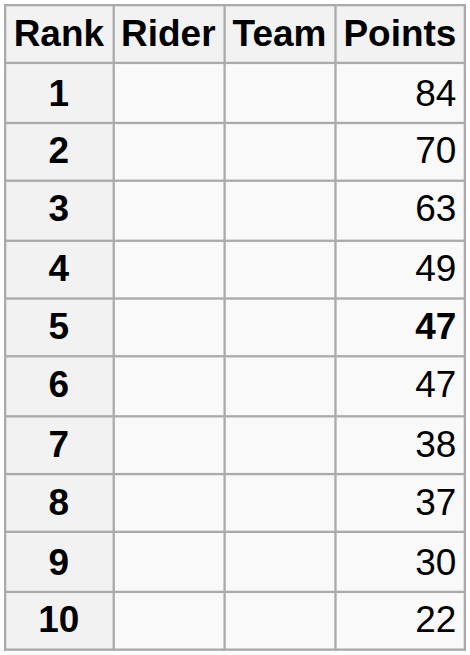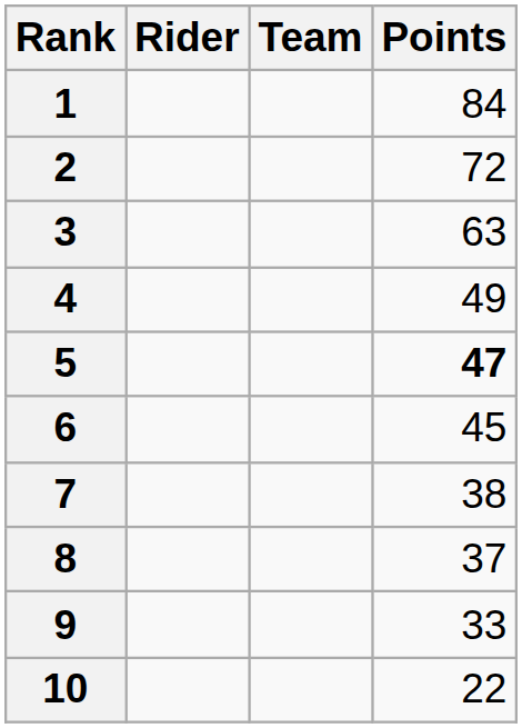2 | Points: 70 -> 72
6 | Points: 47 -> 45
9 | Points: 30 -> 33
